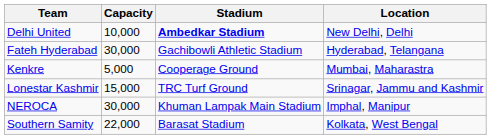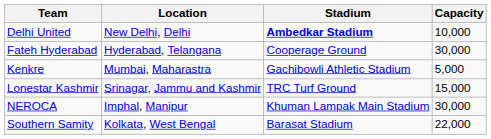columns swapped: Location <-> Capacity
Fateh Hyderabad | Stadium: Gachibowli Athletic Stadium -> Cooperage Ground
Kenkre | Stadium: Cooperage Ground -> Gachibowli Athletic Stadium
